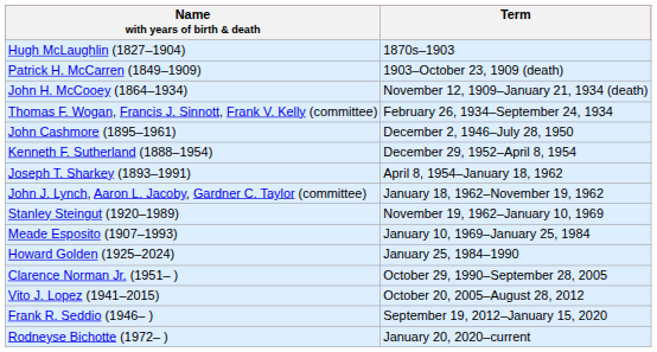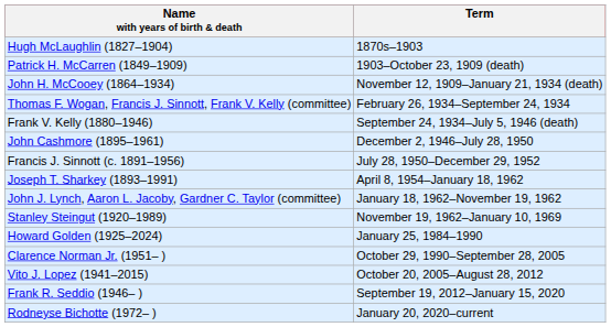+ row: Frank V. Kelly (1880–1946) | September 24, 1934–July 5, 1946 (death)
+ row: Francis J. Sinnott (c. 1891–1956) | July 28, 1950–December 29, 1952
- row: Kenneth F. Sutherland (1888–1954) | December 29, 1952–April 8, 1954
- row: Meade Esposito (1907–1993) | January 10, 1969–January 25, 1984
